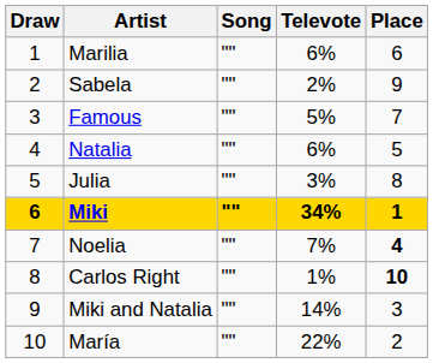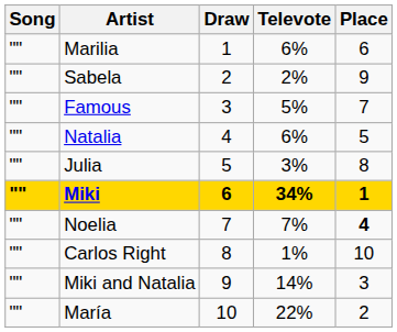columns swapped: Draw <-> Song
Carlos Right | Place: bold -> normal
